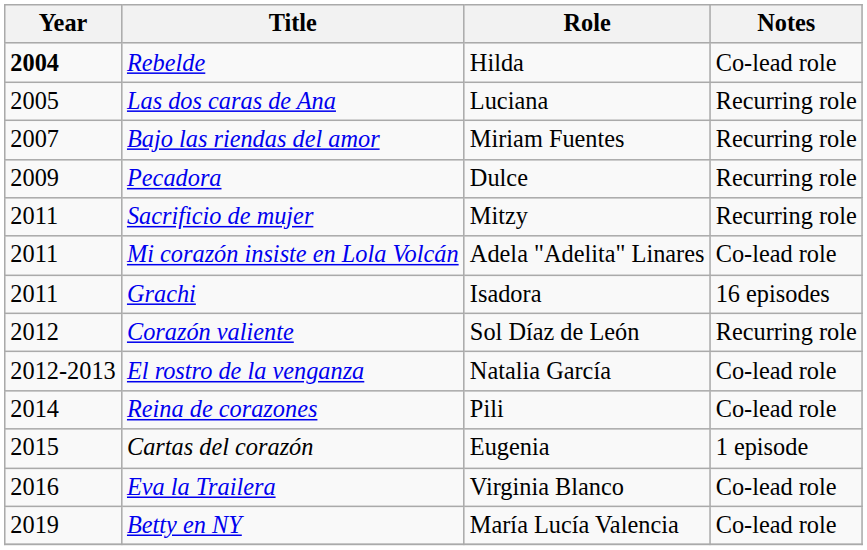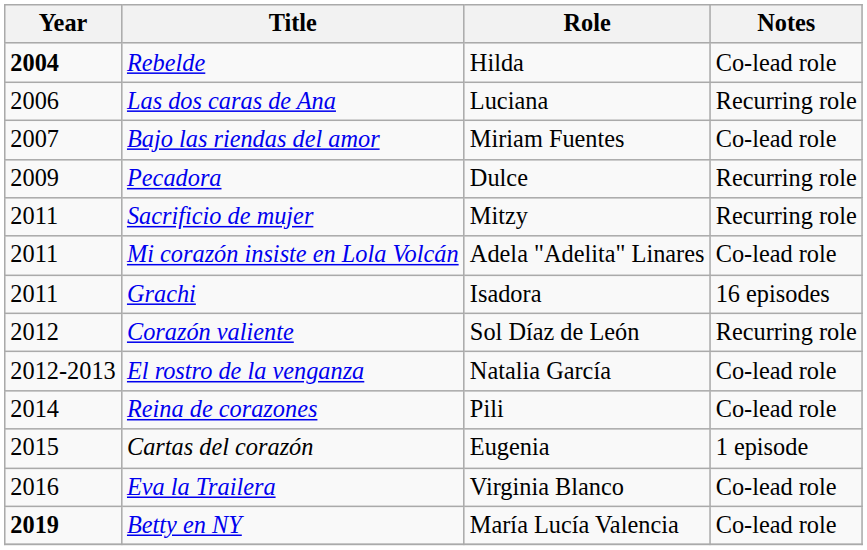Las dos caras de Ana | Year: 2005 -> 2006
Bajo las riendas del amor | Notes: Recurring role -> Co-lead role
Betty en NY | Year: normal -> bold
